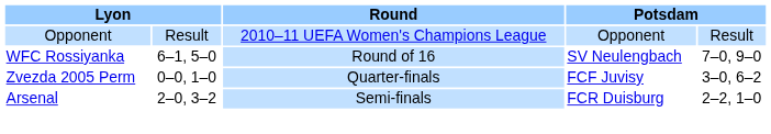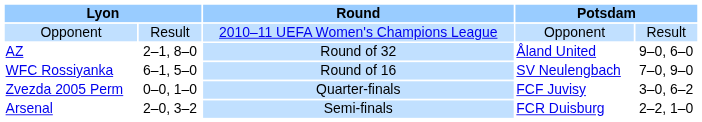+ row: AZ | 2–1, 8–0 | Round of 32 | Åland United | 9–0, 6–0
